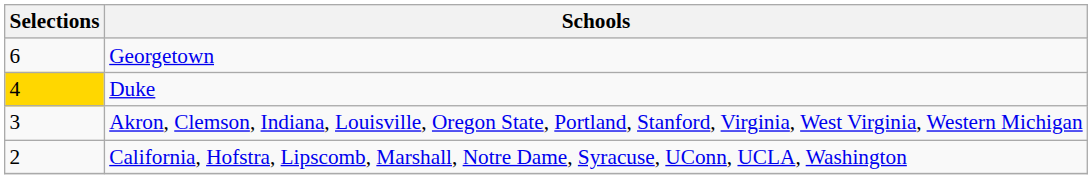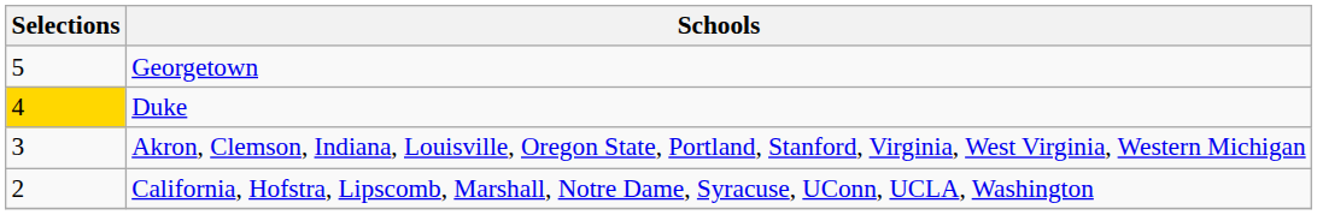Georgetown | Selections: 6 -> 5
